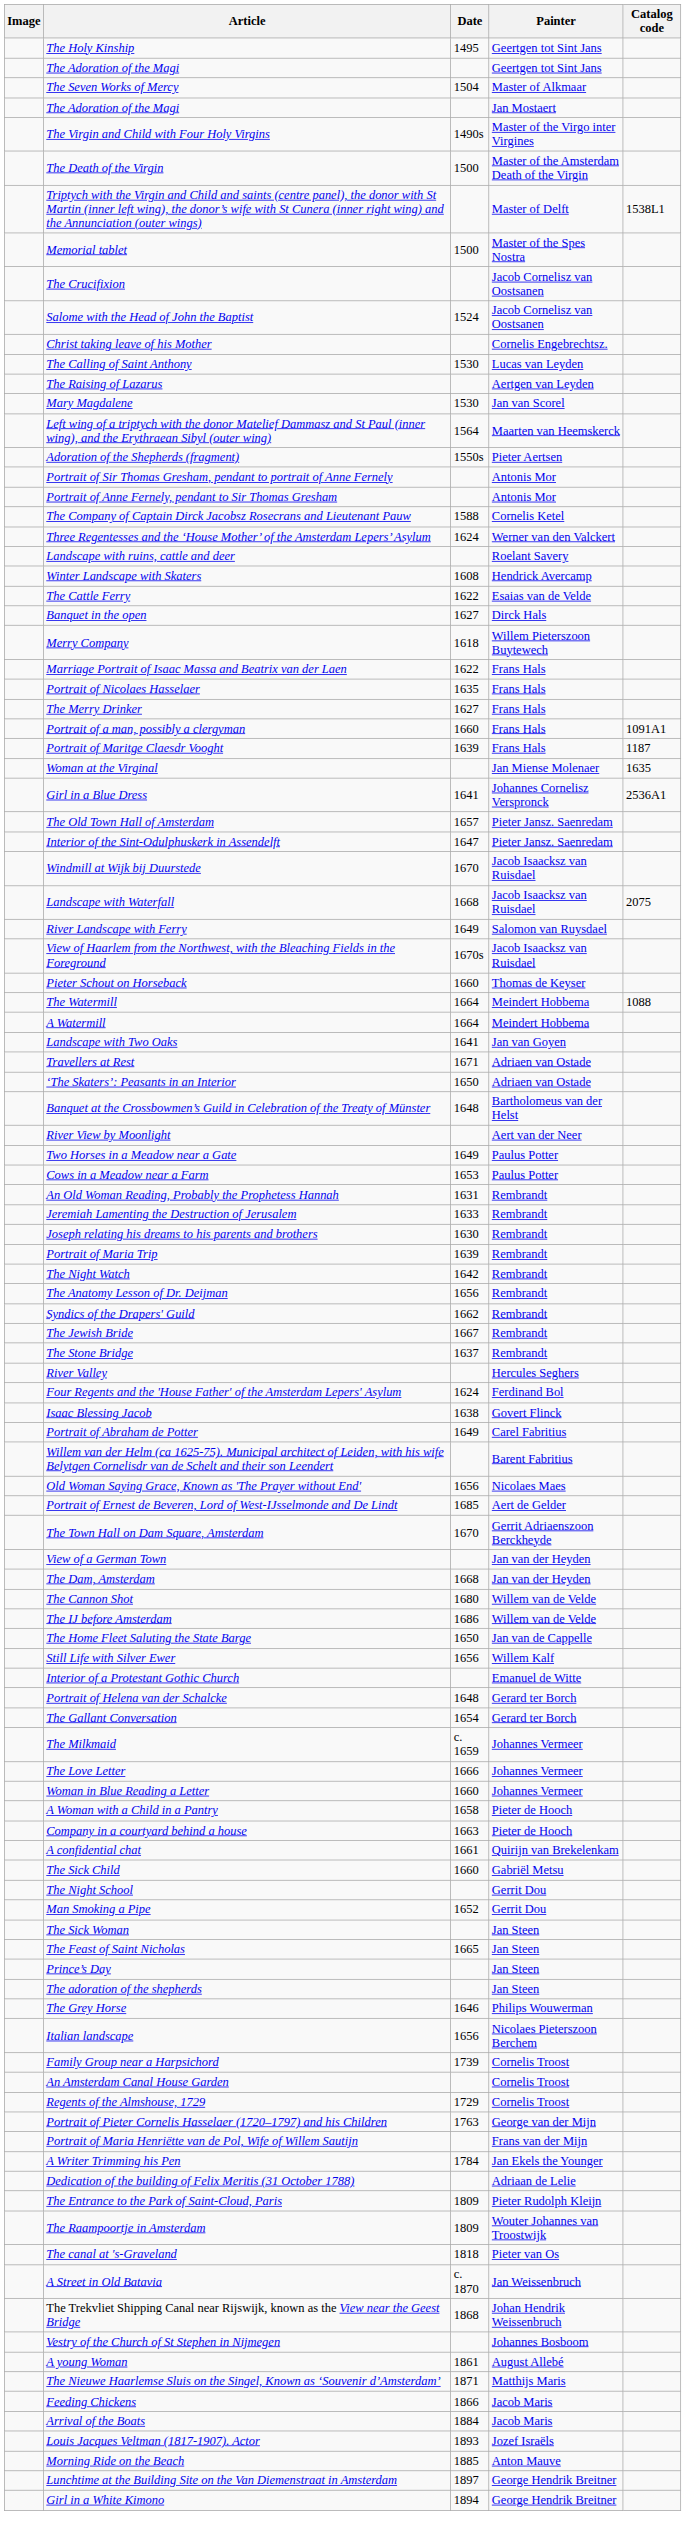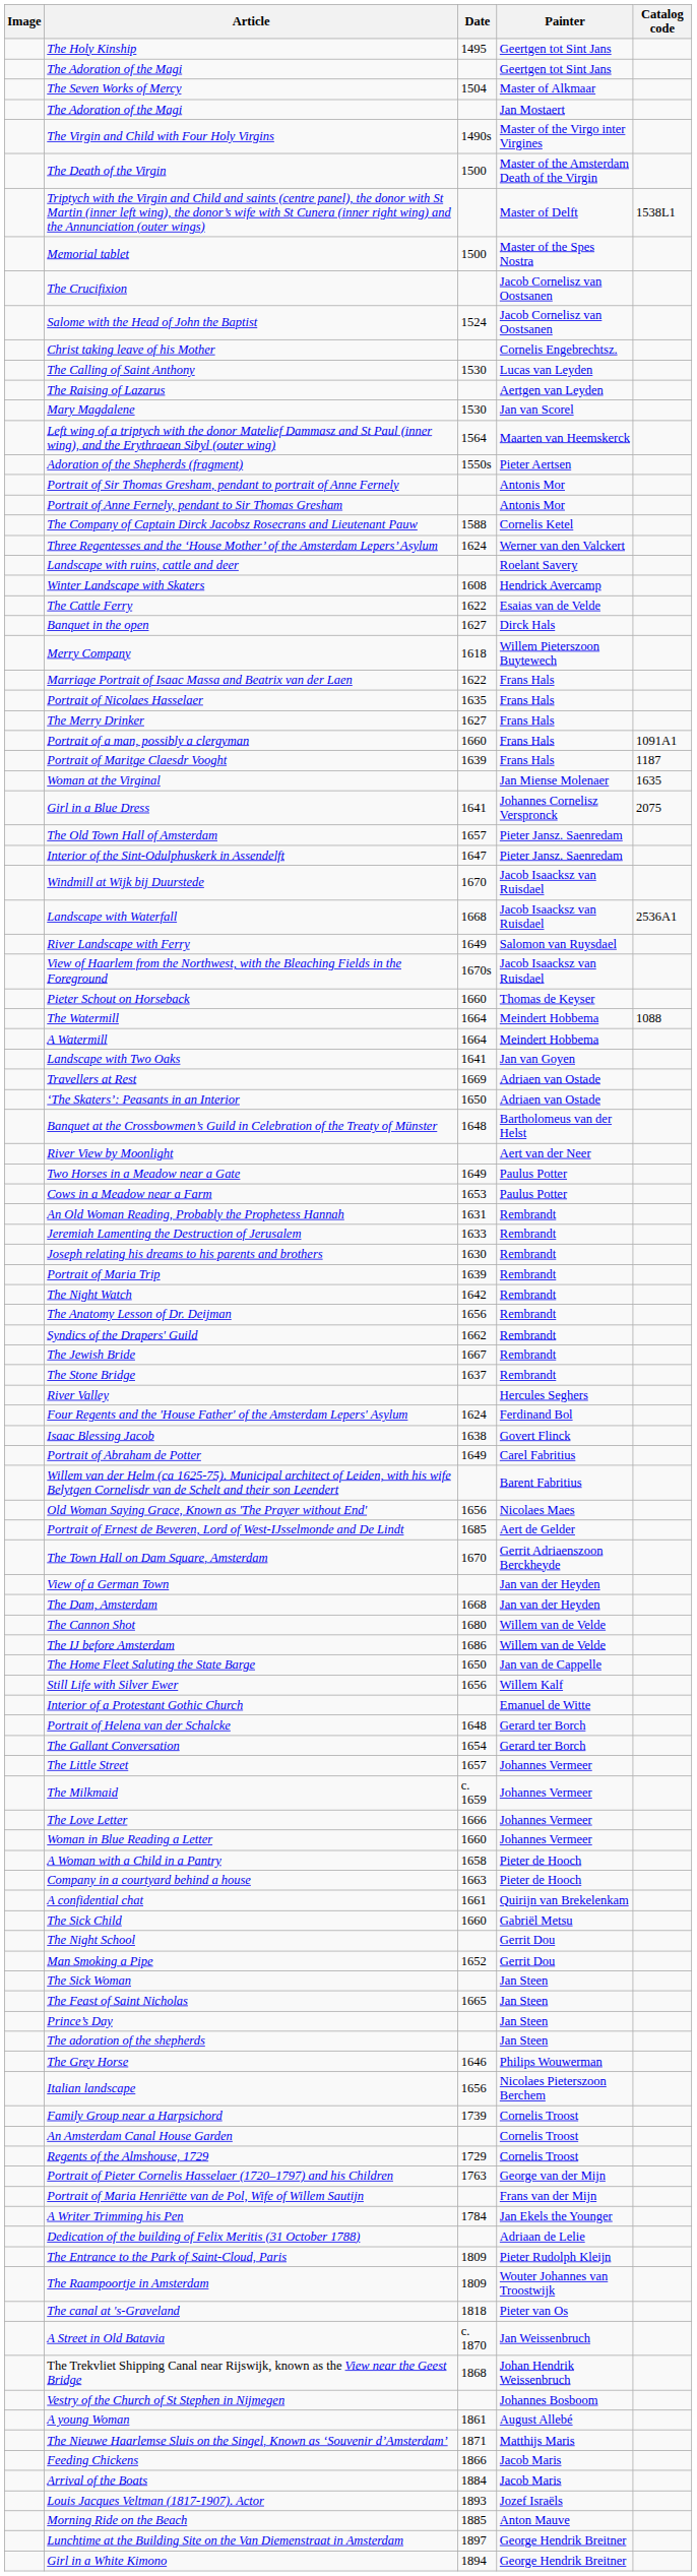Girl in a Blue Dress | Catalog code: 2536A1 -> 2075
Landscape with Waterfall | Catalog code: 2075 -> 2536A1
Travellers at Rest | Date: 1671 -> 1669
+ row: The Little Street | 1657 | Johannes Vermeer
